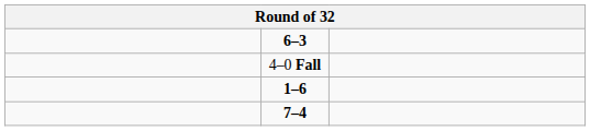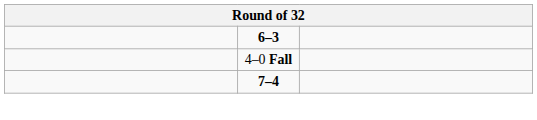- row: 1–6
